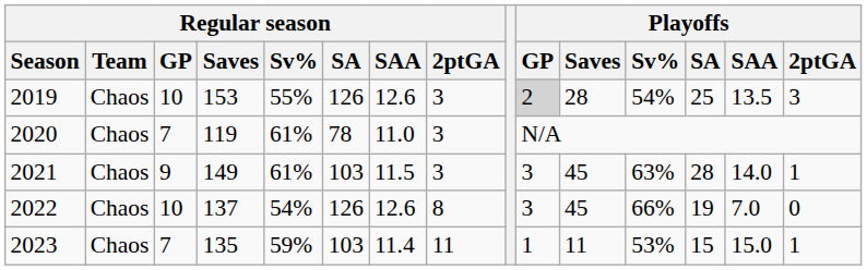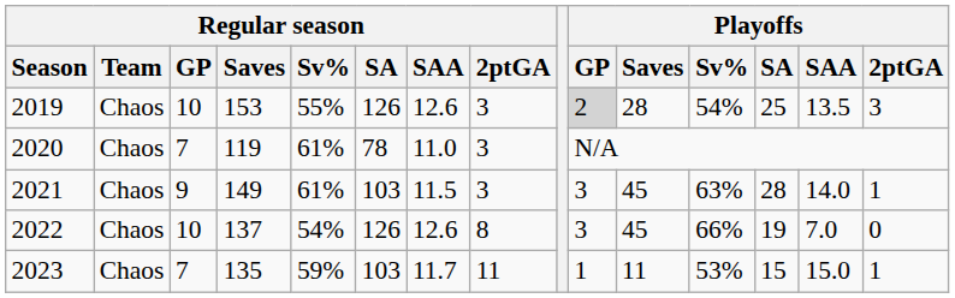2023 | Regular season / SAA: 11.4 -> 11.7
